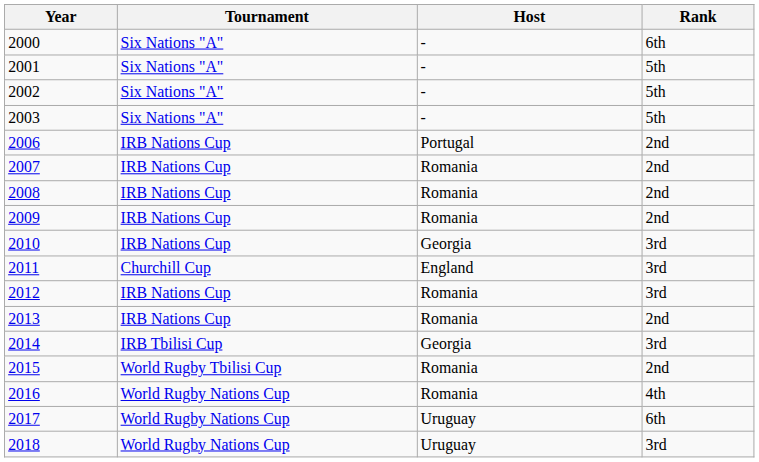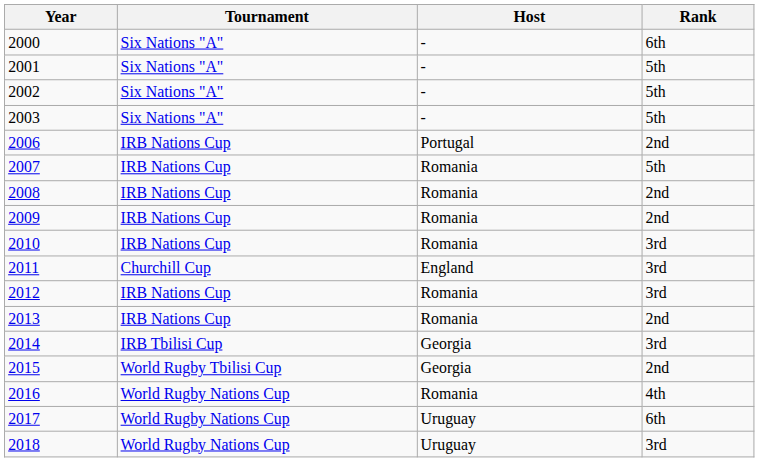2007 | Rank: 2nd -> 5th
2010 | Host: Georgia -> Romania
2015 | Host: Romania -> Georgia
